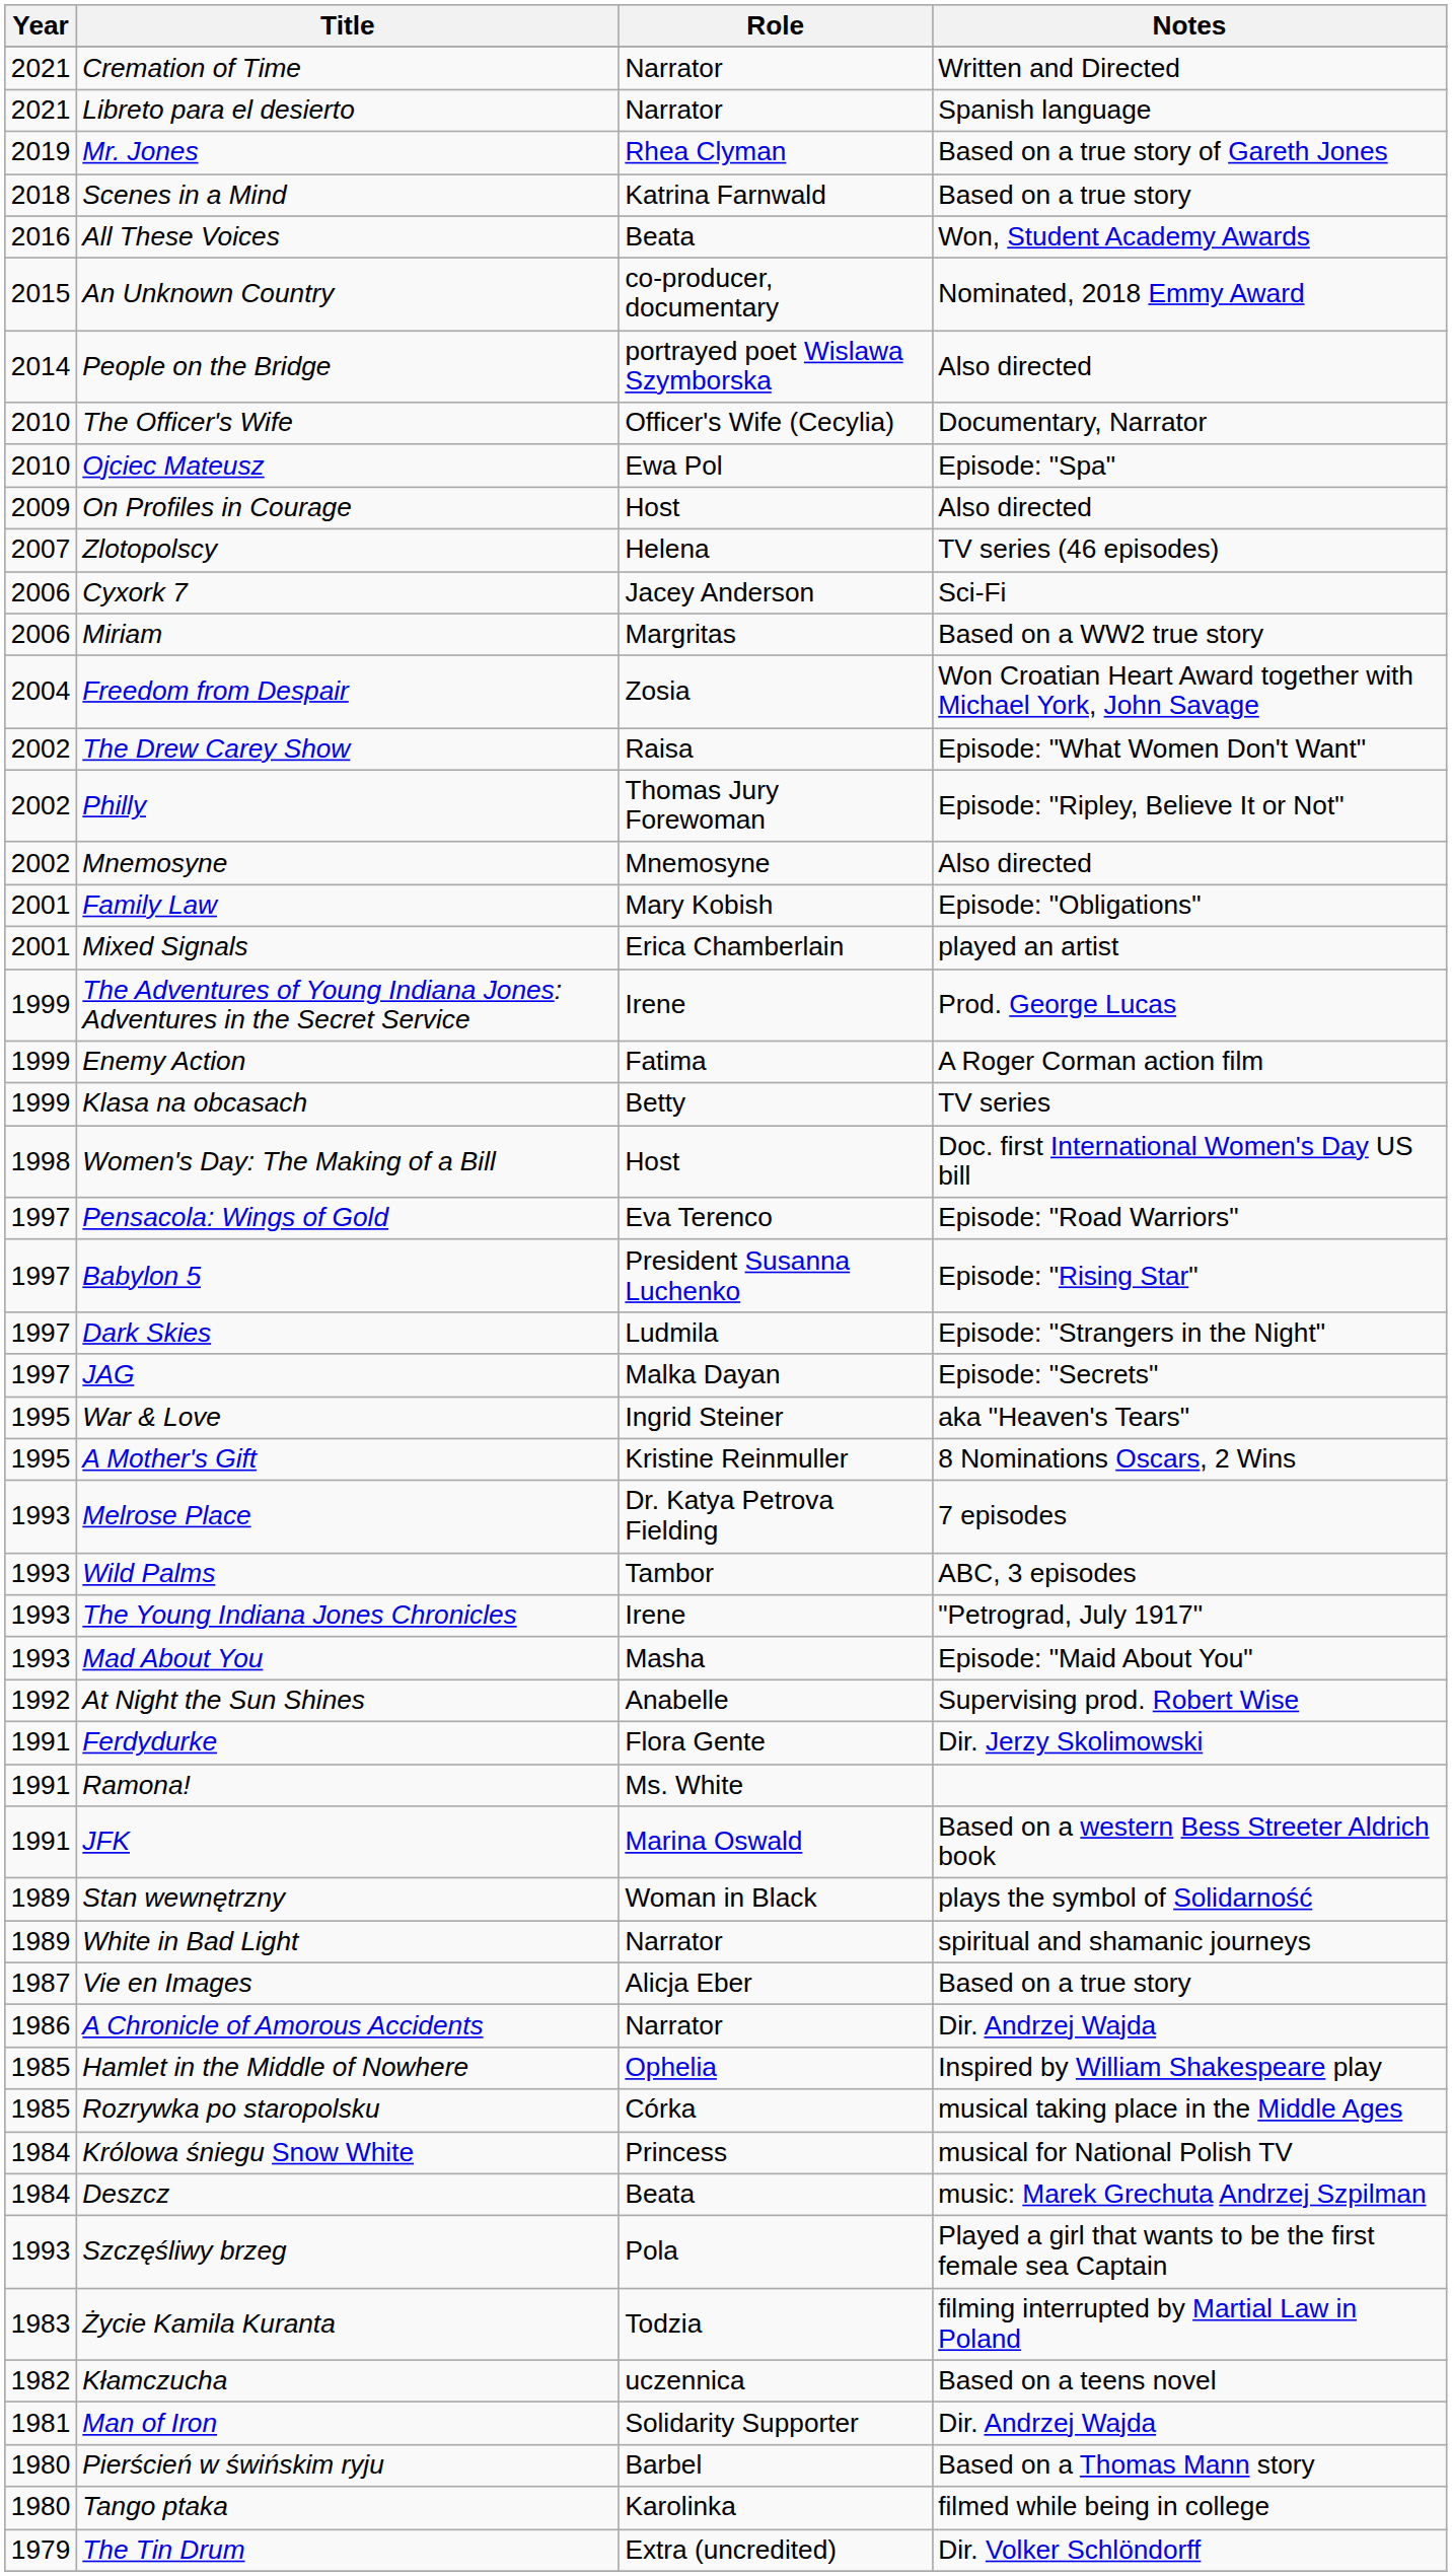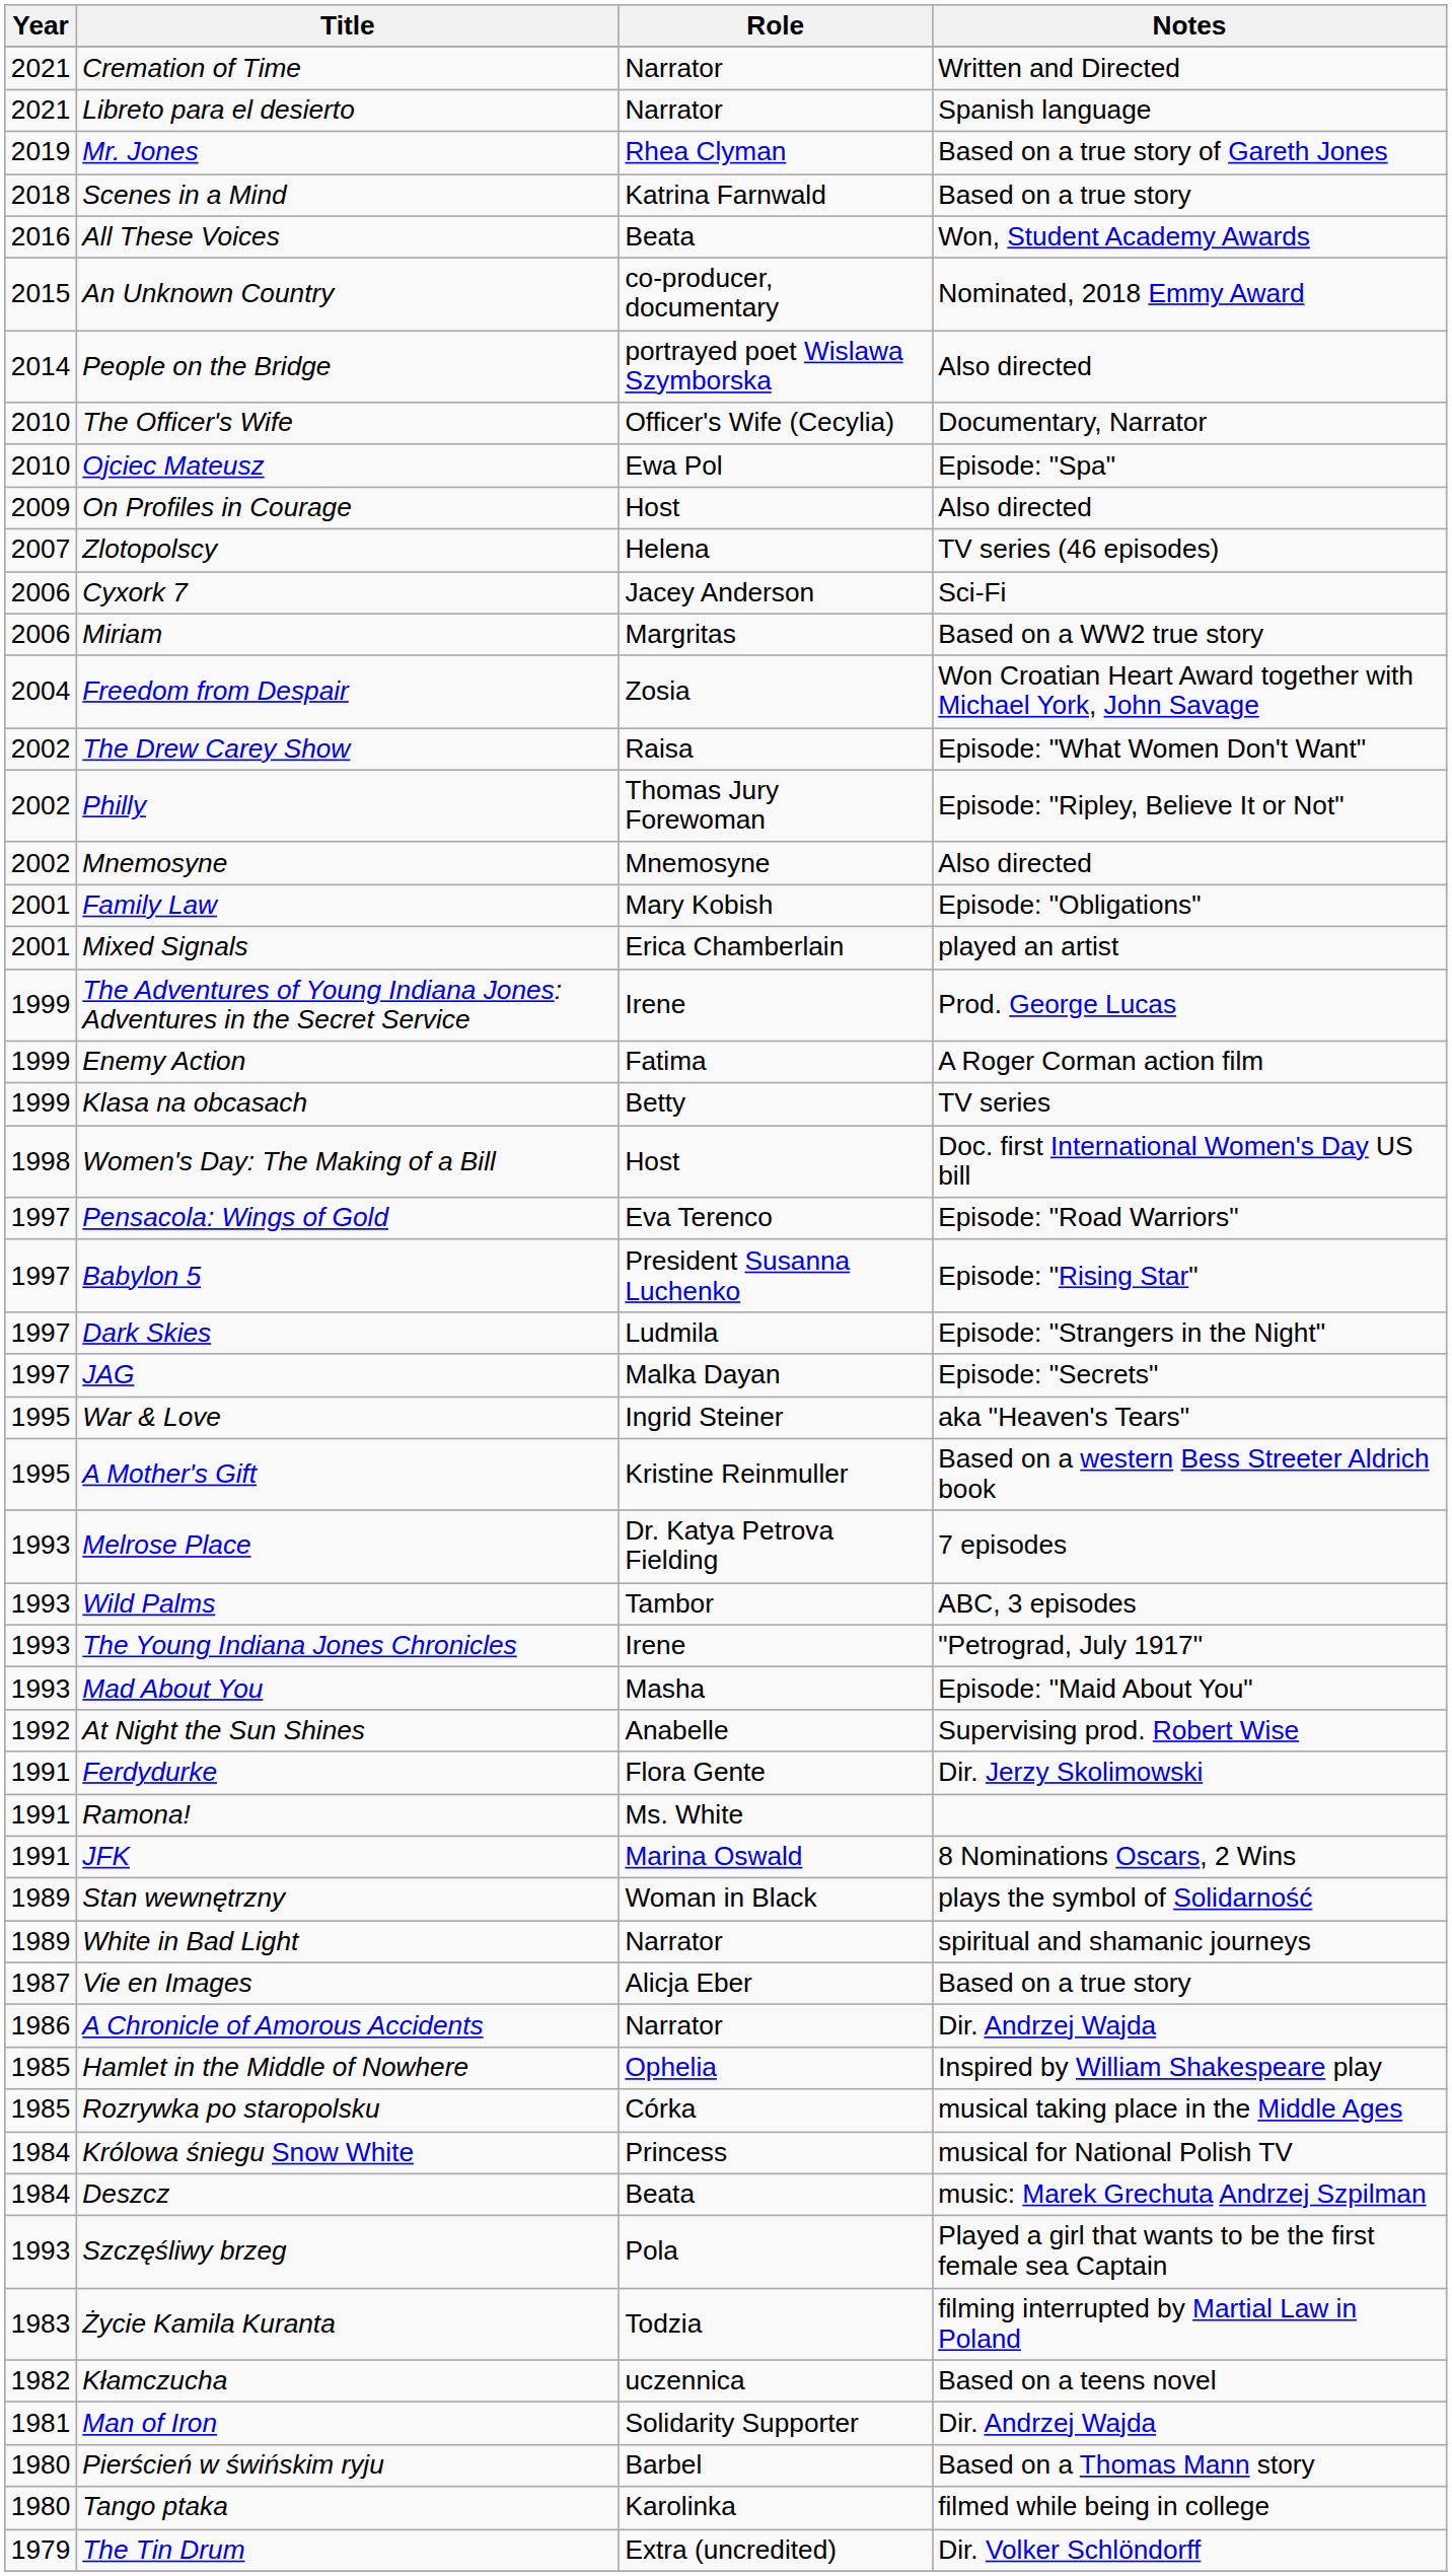A Mother's Gift | Notes: 8 Nominations Oscars, 2 Wins -> Based on a western Bess Streeter Aldrich book
JFK | Notes: Based on a western Bess Streeter Aldrich book -> 8 Nominations Oscars, 2 Wins
